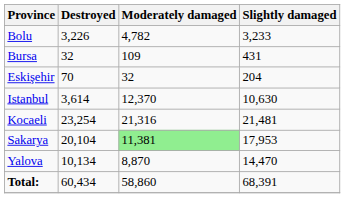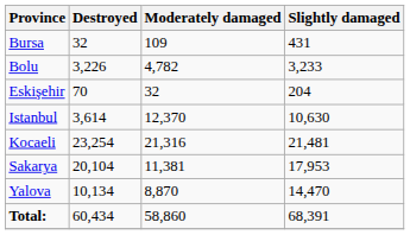rows swapped: Bolu <-> Bursa
Sakarya | Moderately damaged: lightgreen background -> no background
